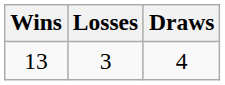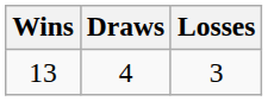columns swapped: Losses <-> Draws
